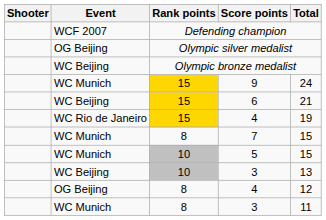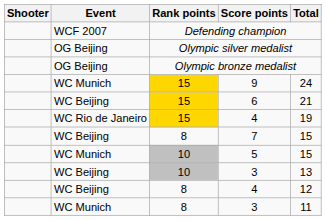Olympic bronze medalist | Event: WC Beijing -> OG Beijing
7 | Event: WC Munich -> WC Beijing
8 / 4 | Event: OG Beijing -> WC Beijing
